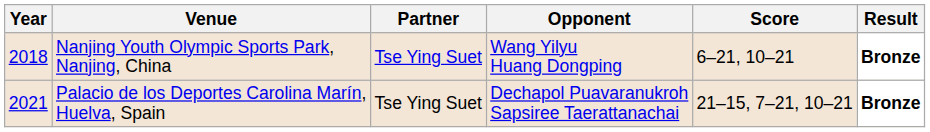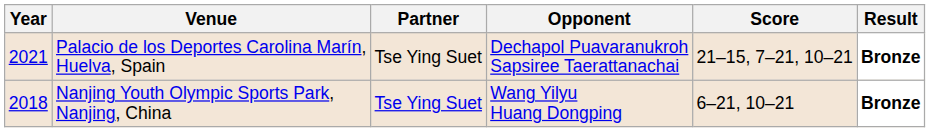rows swapped: Nanjing Youth Olympic Sports Park, Nanjing, China <-> Palacio de los Deportes Carolina Marín, Huelva, Spain
